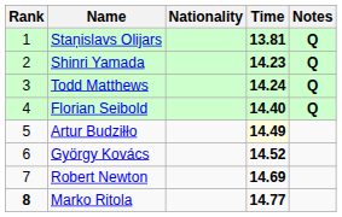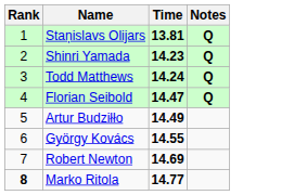- column: Nationality
Florian Seibold | Time: 14.40 -> 14.47
Artur Budziłło | Time: lightyellow background -> no background
György Kovács | Time: 14.52 -> 14.55
